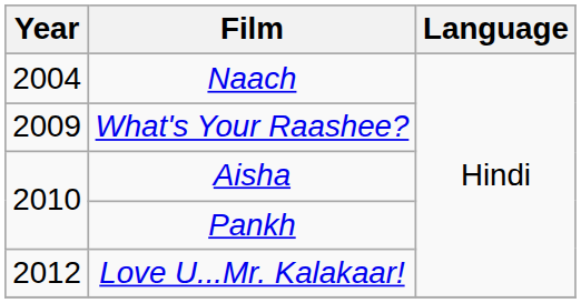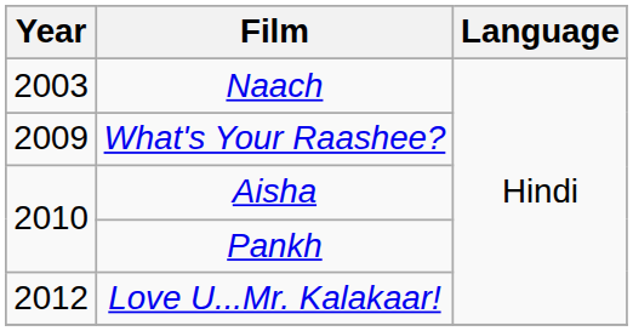Naach | Year: 2004 -> 2003
